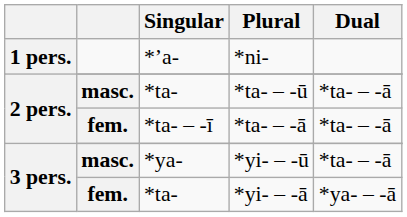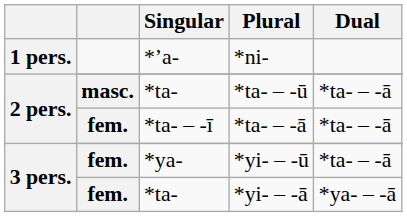*yi- – -ū | column 2: masc. -> fem.
